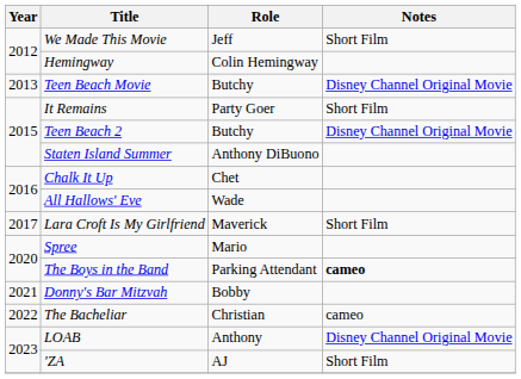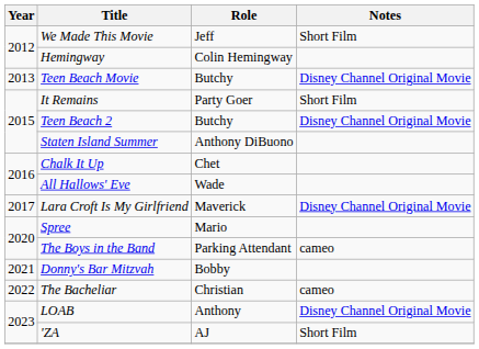Lara Croft Is My Girlfriend | Notes: Short Film -> Disney Channel Original Movie
The Boys in the Band | Notes: bold -> normal
